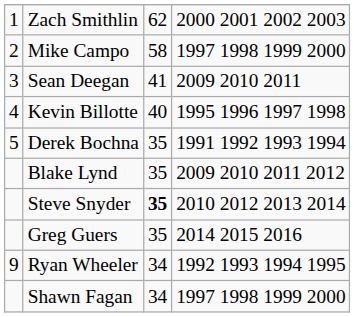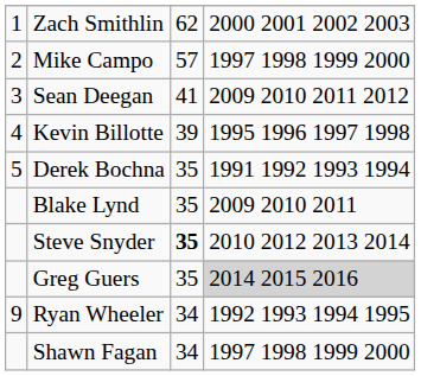Mike Campo | column 3: 58 -> 57
Sean Deegan | column 4: 2009 2010 2011 -> 2009 2010 2011 2012
Kevin Billotte | column 3: 40 -> 39
Blake Lynd | column 4: 2009 2010 2011 2012 -> 2009 2010 2011
Greg Guers | column 4: no background -> lightgrey background
